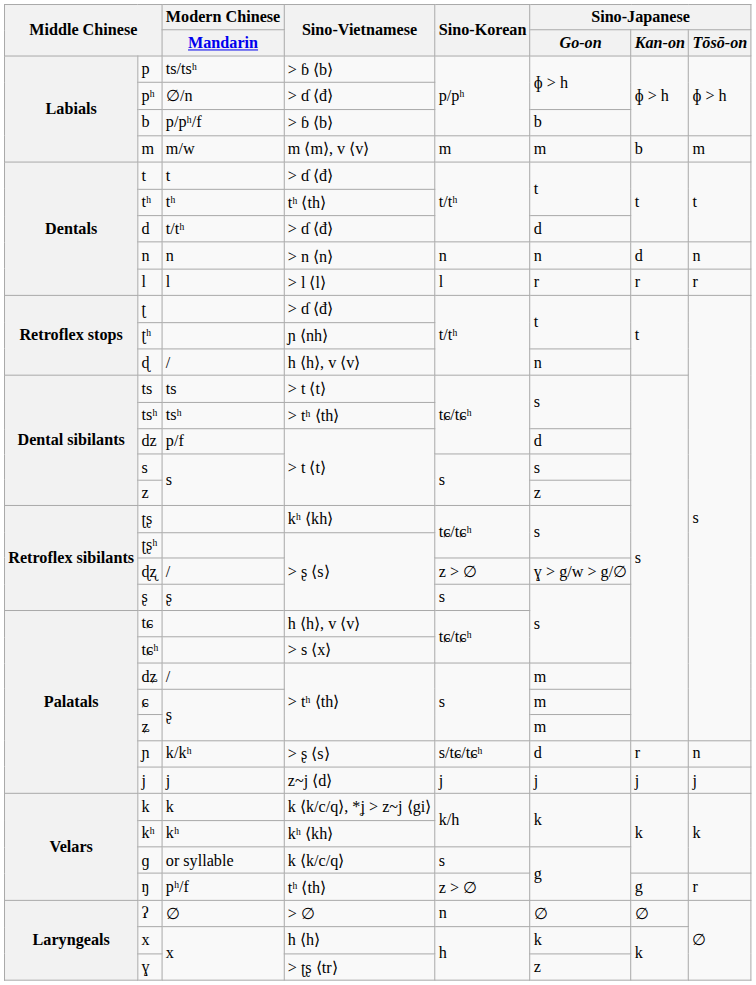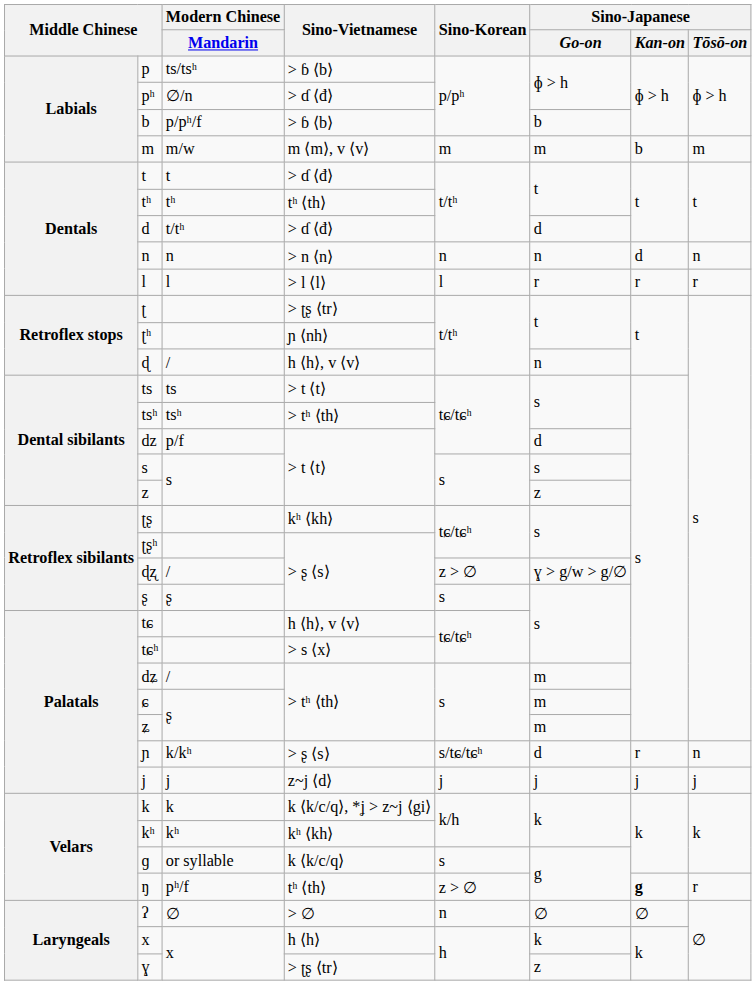ʈ | Sino-Vietnamese: > ɗ ⟨đ⟩ -> > ʈʂ ⟨tr⟩
ŋ | Sino-Japanese / Kan-on: normal -> bold
